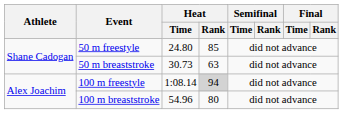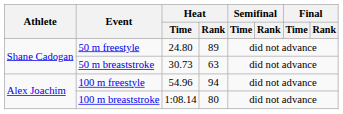50 m freestyle | Heat / Rank: 85 -> 89
100 m freestyle | Heat / Time: 1:08.14 -> 54.96
100 m freestyle | Heat / Rank: lightgrey background -> no background
100 m breaststroke | Heat / Time: 54.96 -> 1:08.14
